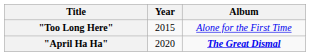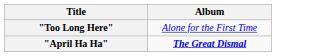- column: Year | 2015 | 2020
